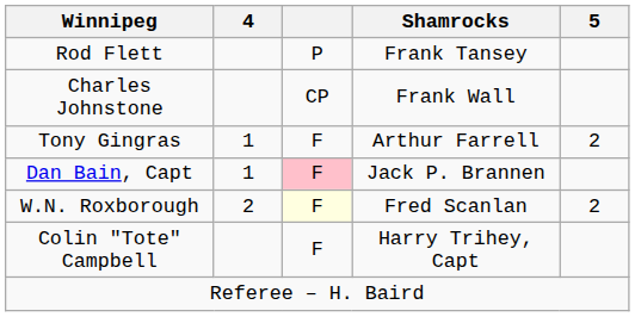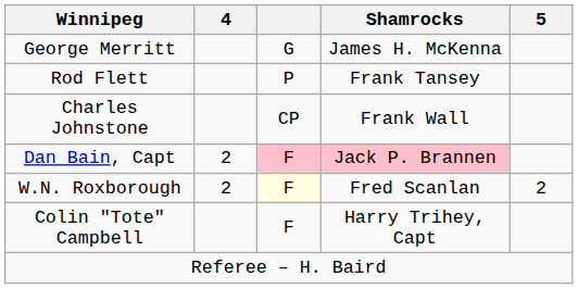+ row: George Merritt | G | James H. McKenna
- row: Tony Gingras | 1 | F | Arthur Farrell | 2
Dan Bain, Capt | 4: 1 -> 2
Dan Bain, Capt | Shamrocks: no background -> pink background
